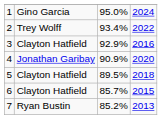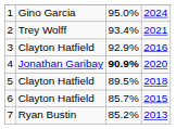2 | column 4: 2022 -> 2021
4 | column 3: normal -> bold
